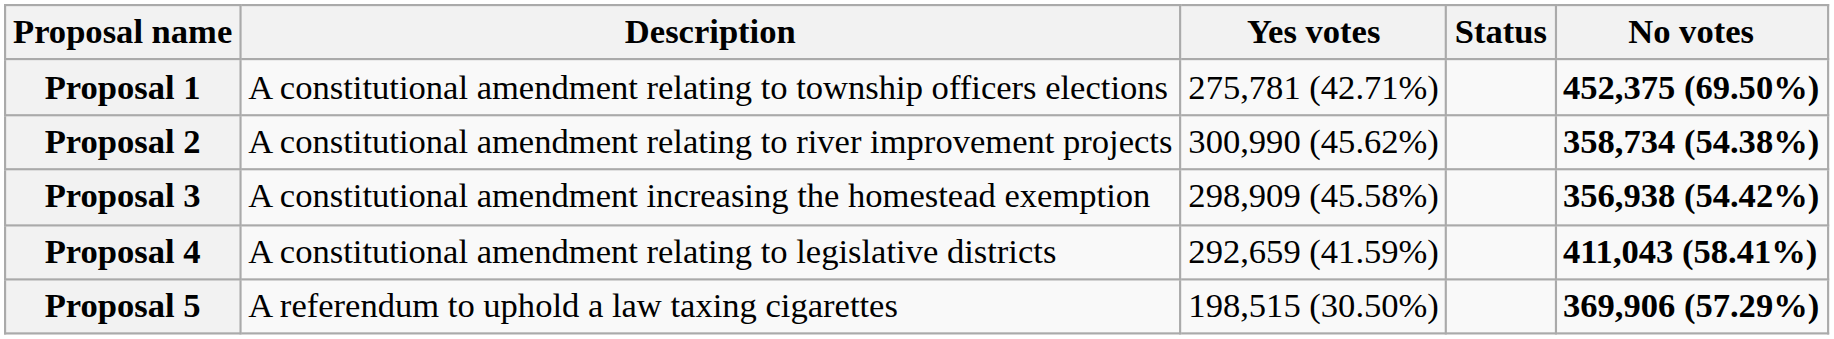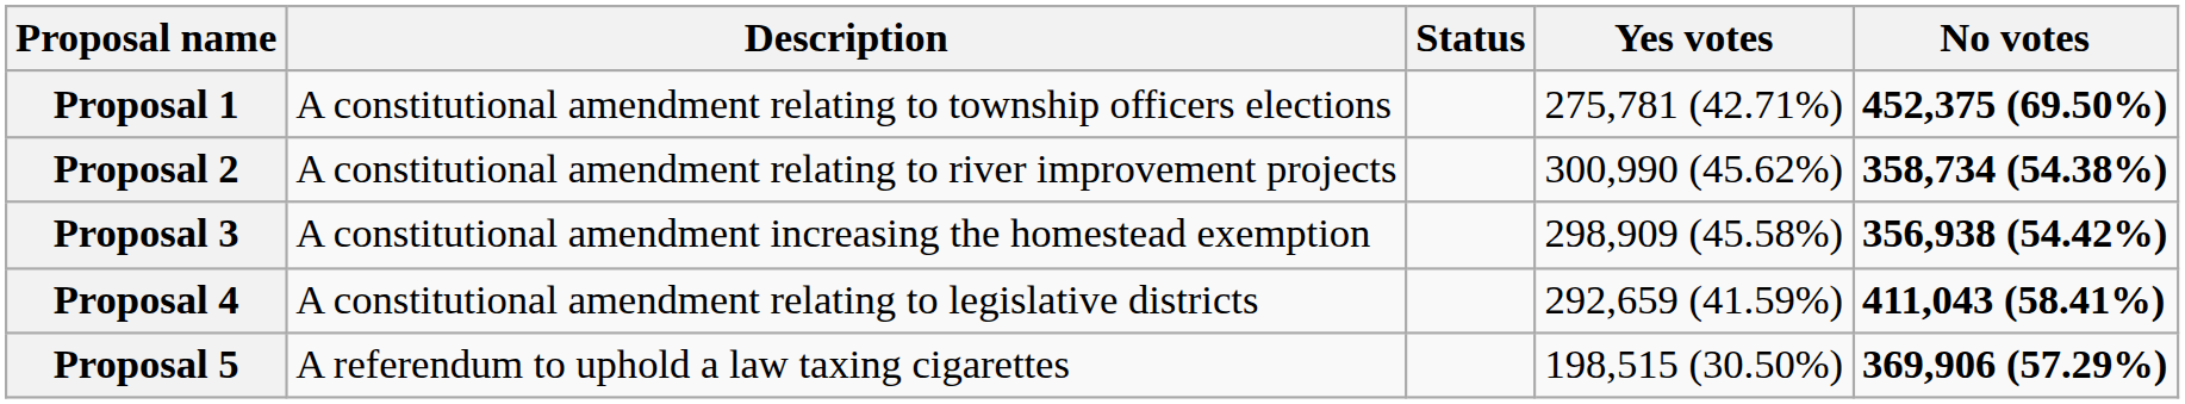columns swapped: Status <-> Yes votes
